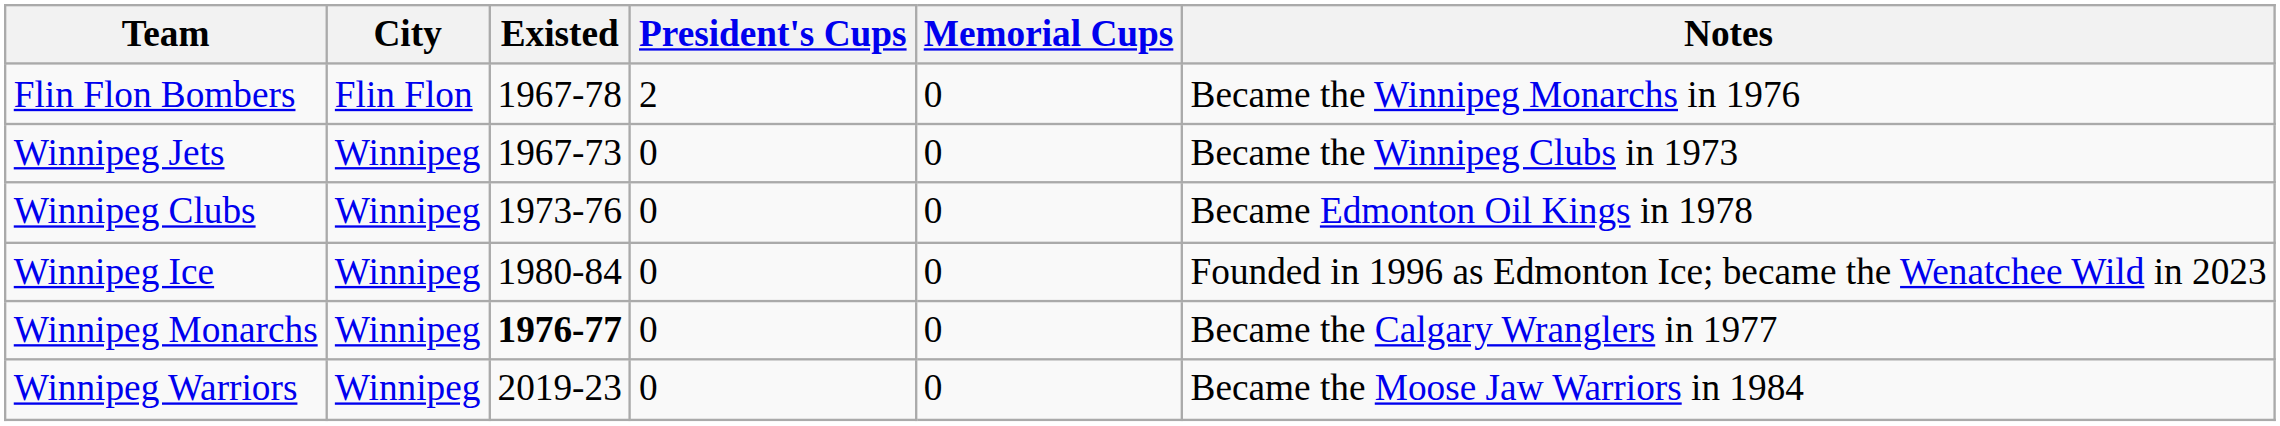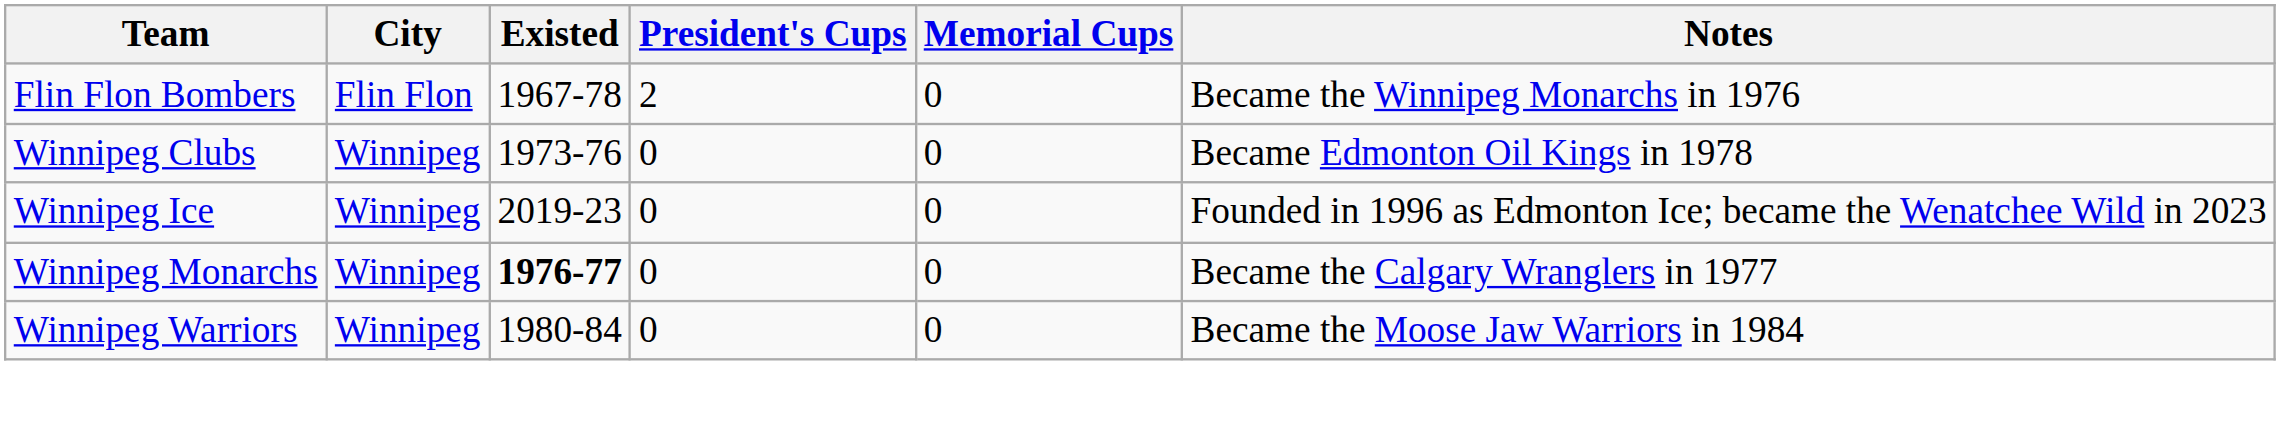- row: Winnipeg Jets | Winnipeg | 1967-73 | 0 | 0 | Became the Winnipeg Clubs in 1973
Winnipeg Ice | Existed: 1980-84 -> 2019-23
Winnipeg Warriors | Existed: 2019-23 -> 1980-84
